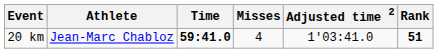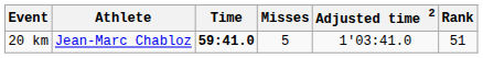20 km | Misses: 4 -> 5
20 km | Rank: bold -> normal
